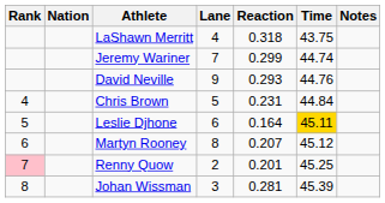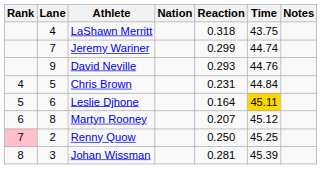columns swapped: Lane <-> Nation
Renny Quow | Reaction: 0.201 -> 0.250
